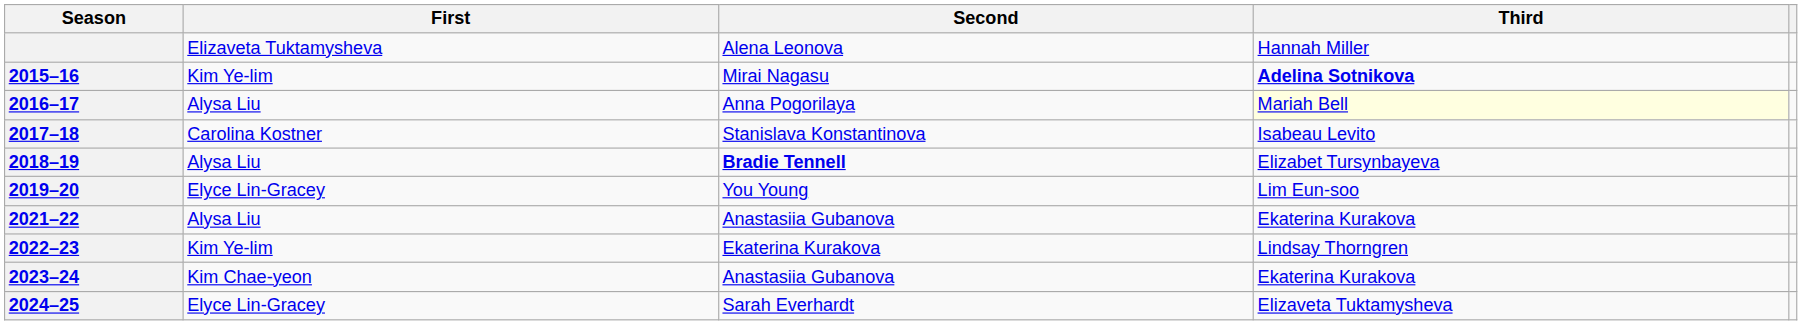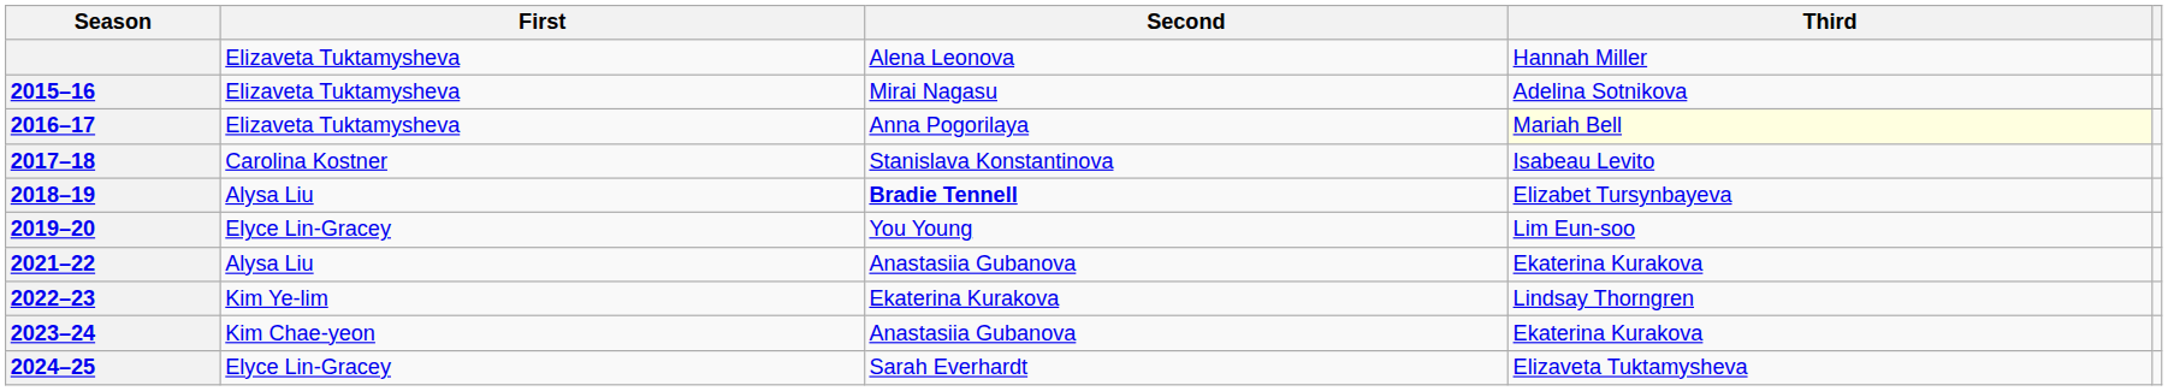2015–16 | First: Kim Ye-lim -> Elizaveta Tuktamysheva
2015–16 | Third: bold -> normal
2016–17 | First: Alysa Liu -> Elizaveta Tuktamysheva
